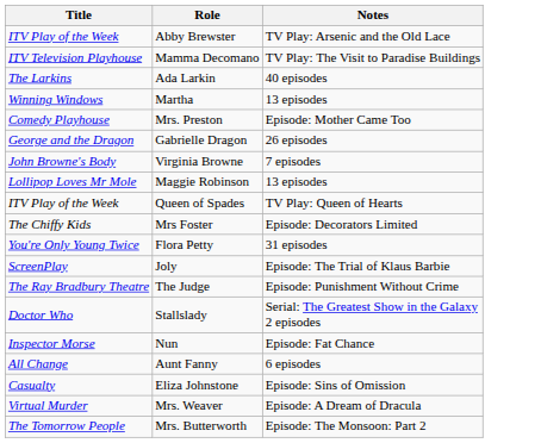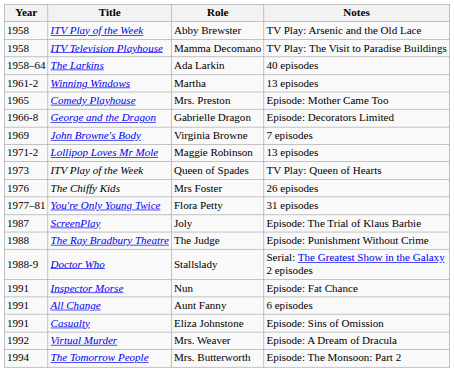+ column: Year | 1958 | 1958 | 1958–64 | 1961-2 | 1965 | 1966-8 | 1969 | 1971-2 | 1973 | 1976 | 1977–81 | 1987 | 1988 | 1988-9 | 1991 | 1991 | 1991 | 1992 | 1994
Gabrielle Dragon | Notes: 26 episodes -> Episode: Decorators Limited
Mrs Foster | Notes: Episode: Decorators Limited -> 26 episodes
